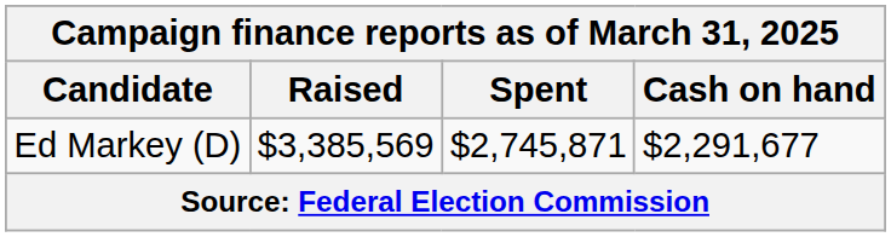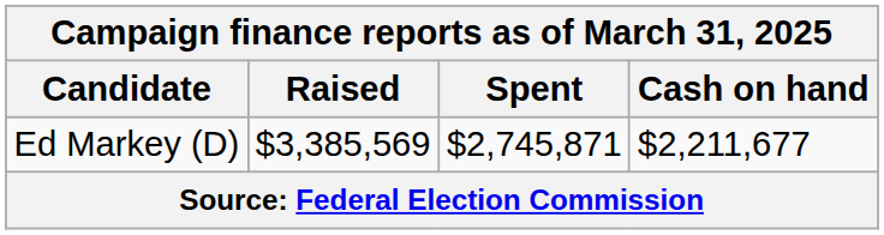Ed Markey (D) | Cash on hand: $2,291,677 -> $2,211,677
